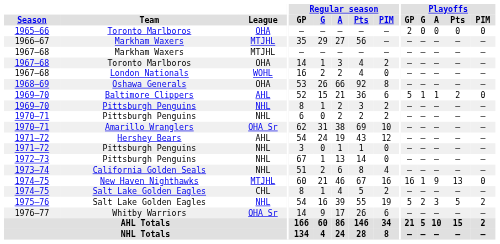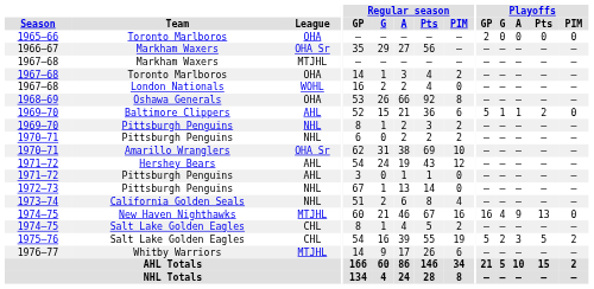1966–67 | League: MTJHL -> OHA Sr
1971–72 / Pittsburgh Penguins | League: NHL -> AHL
1974–75 / New Haven Nighthawks | Playoffs / G: 1 -> 4
1975–76 | League: NHL -> CHL
1976–77 | League: OHA Sr -> MTJHL
